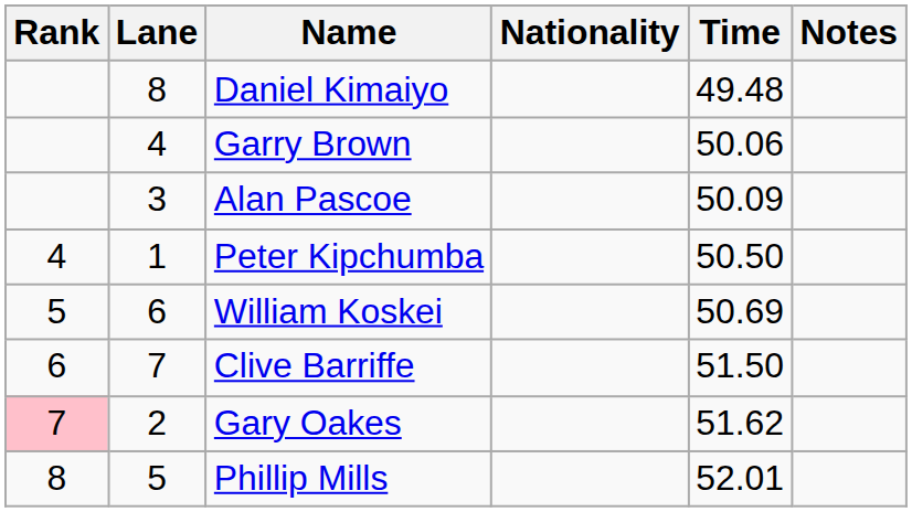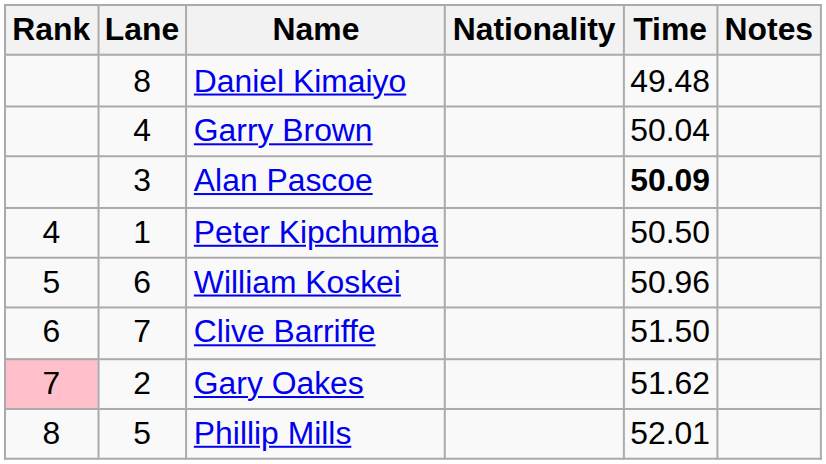Garry Brown | Time: 50.06 -> 50.04
Alan Pascoe | Time: normal -> bold
William Koskei | Time: 50.69 -> 50.96
